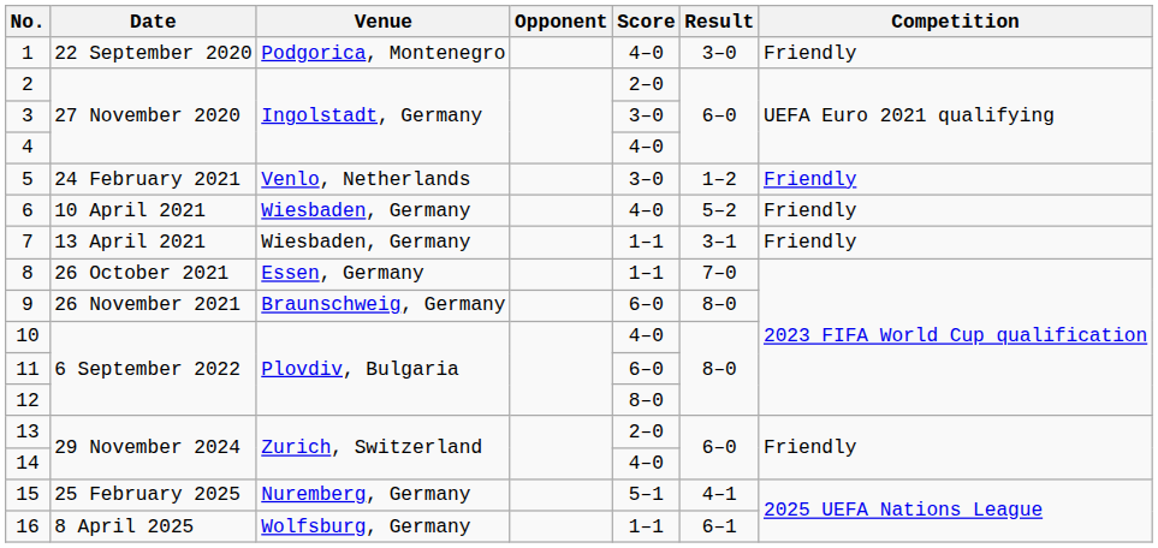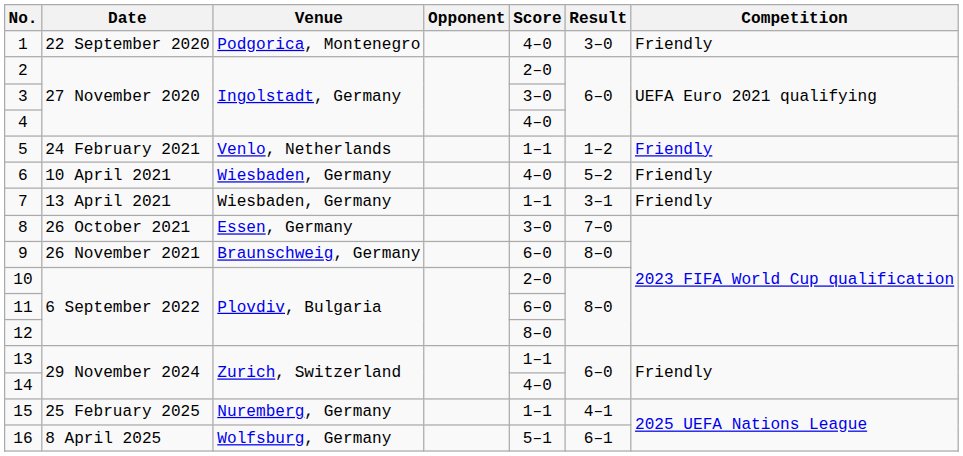5 | Score: 3–0 -> 1–1
8 | Score: 1–1 -> 3–0
10 | Score: 4–0 -> 2–0
13 | Score: 2–0 -> 1–1
15 | Score: 5–1 -> 1–1
16 | Score: 1–1 -> 5–1
